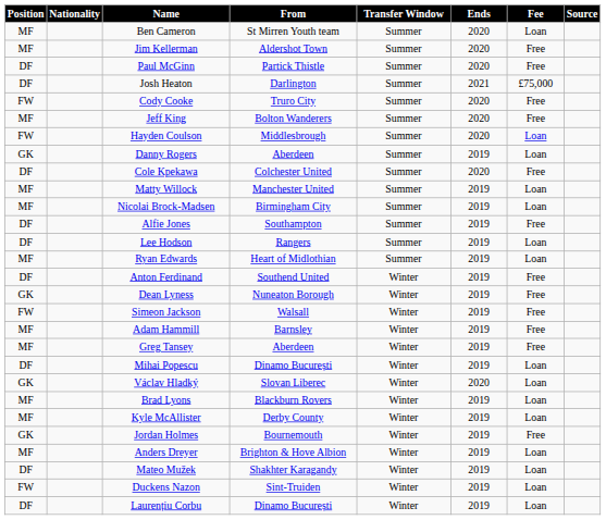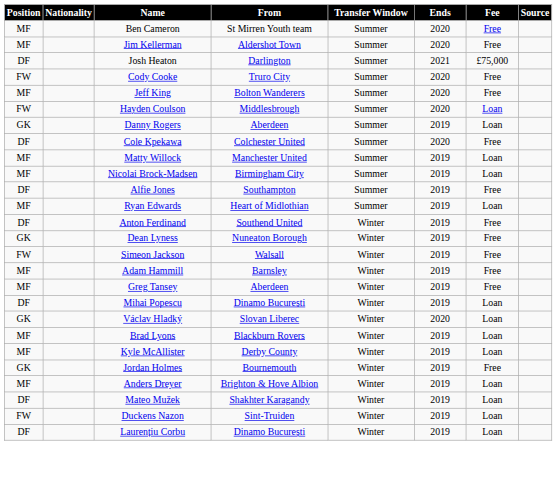Ben Cameron | Fee: Loan -> Free
- row: DF | Paul McGinn | Partick Thistle | Summer | 2020 | Free
- row: DF | Lee Hodson | Rangers | Summer | 2019 | Loan
